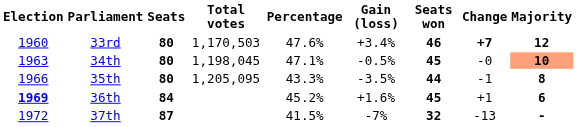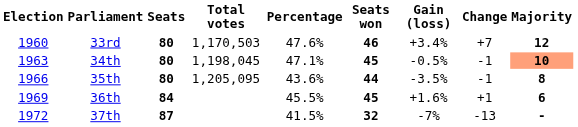columns swapped: Gain (loss) <-> Seats won
33rd | Change: bold -> normal
34th | Change: -0 -> -1
35th | Percentage: 43.3% -> 43.6%
36th | Election: bold -> normal
36th | Percentage: 45.2% -> 45.5%
